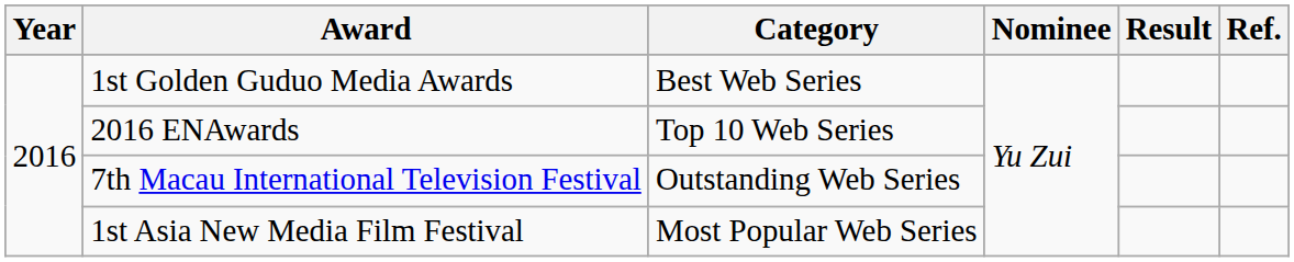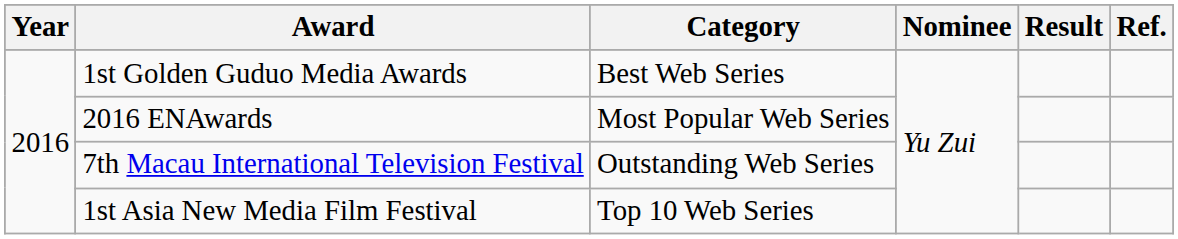2016 ENAwards | Category: Top 10 Web Series -> Most Popular Web Series
1st Asia New Media Film Festival | Category: Most Popular Web Series -> Top 10 Web Series
